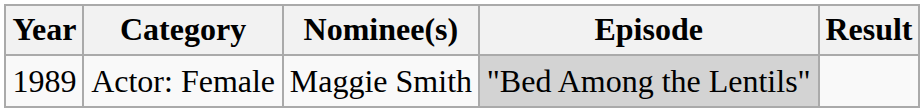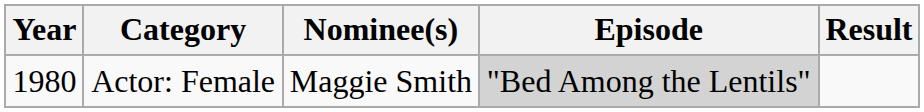Actor: Female | Year: 1989 -> 1980
